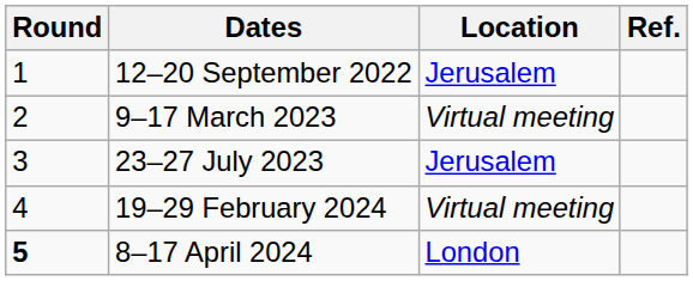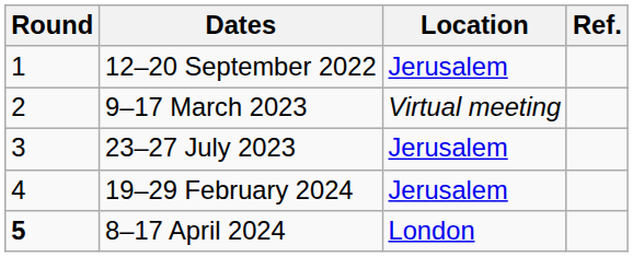19–29 February 2024 | Location: Virtual meeting -> Jerusalem
